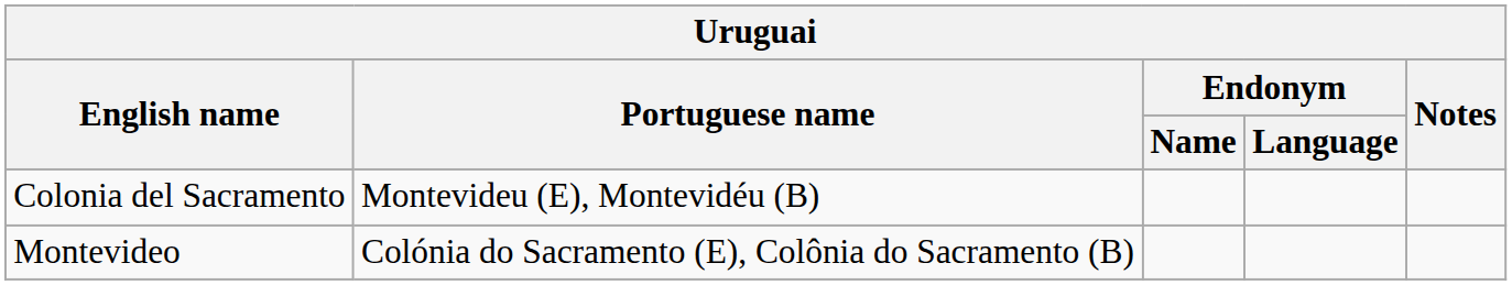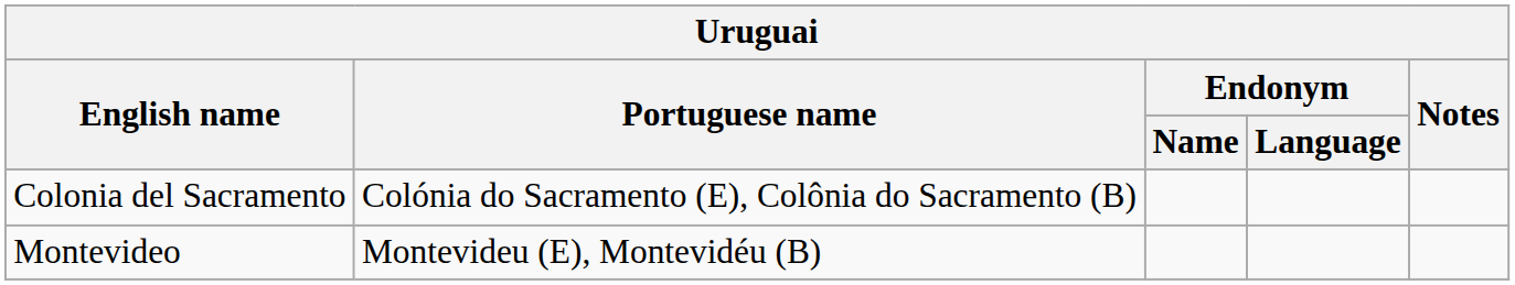Colonia del Sacramento | Portuguese name: Montevideu (E), Montevidéu (B) -> Colónia do Sacramento (E), Colônia do Sacramento (B)
Montevideo | Portuguese name: Colónia do Sacramento (E), Colônia do Sacramento (B) -> Montevideu (E), Montevidéu (B)
